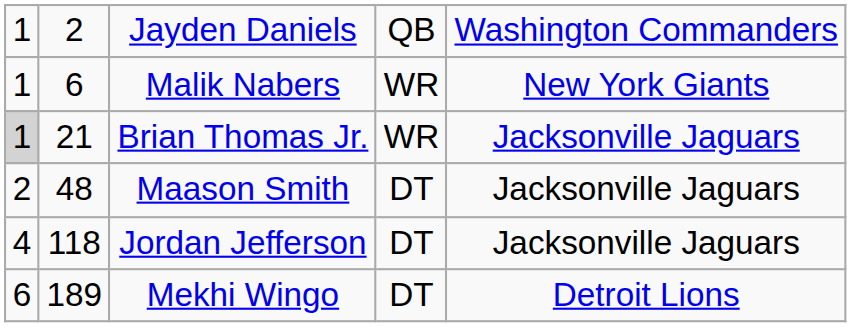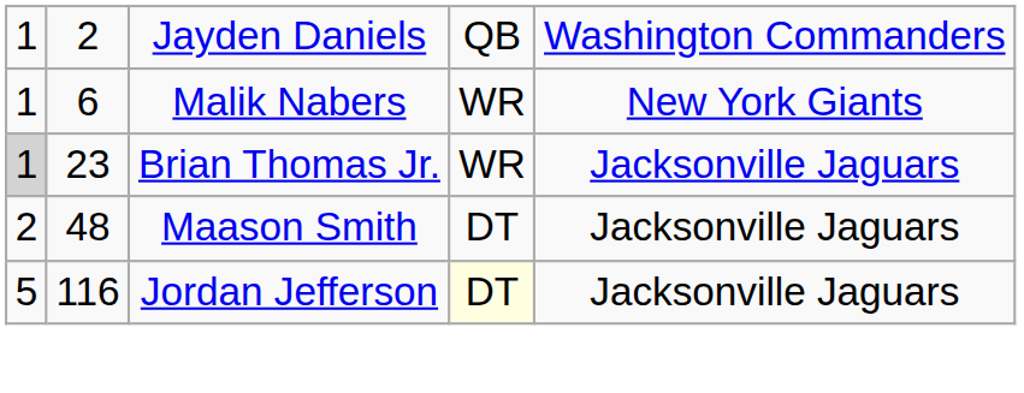Brian Thomas Jr. | column 2: 21 -> 23
Jordan Jefferson | column 1: 4 -> 5
Jordan Jefferson | column 2: 118 -> 116
Jordan Jefferson | column 4: no background -> lightyellow background
- row: 6 | 189 | Mekhi Wingo | DT | Detroit Lions
